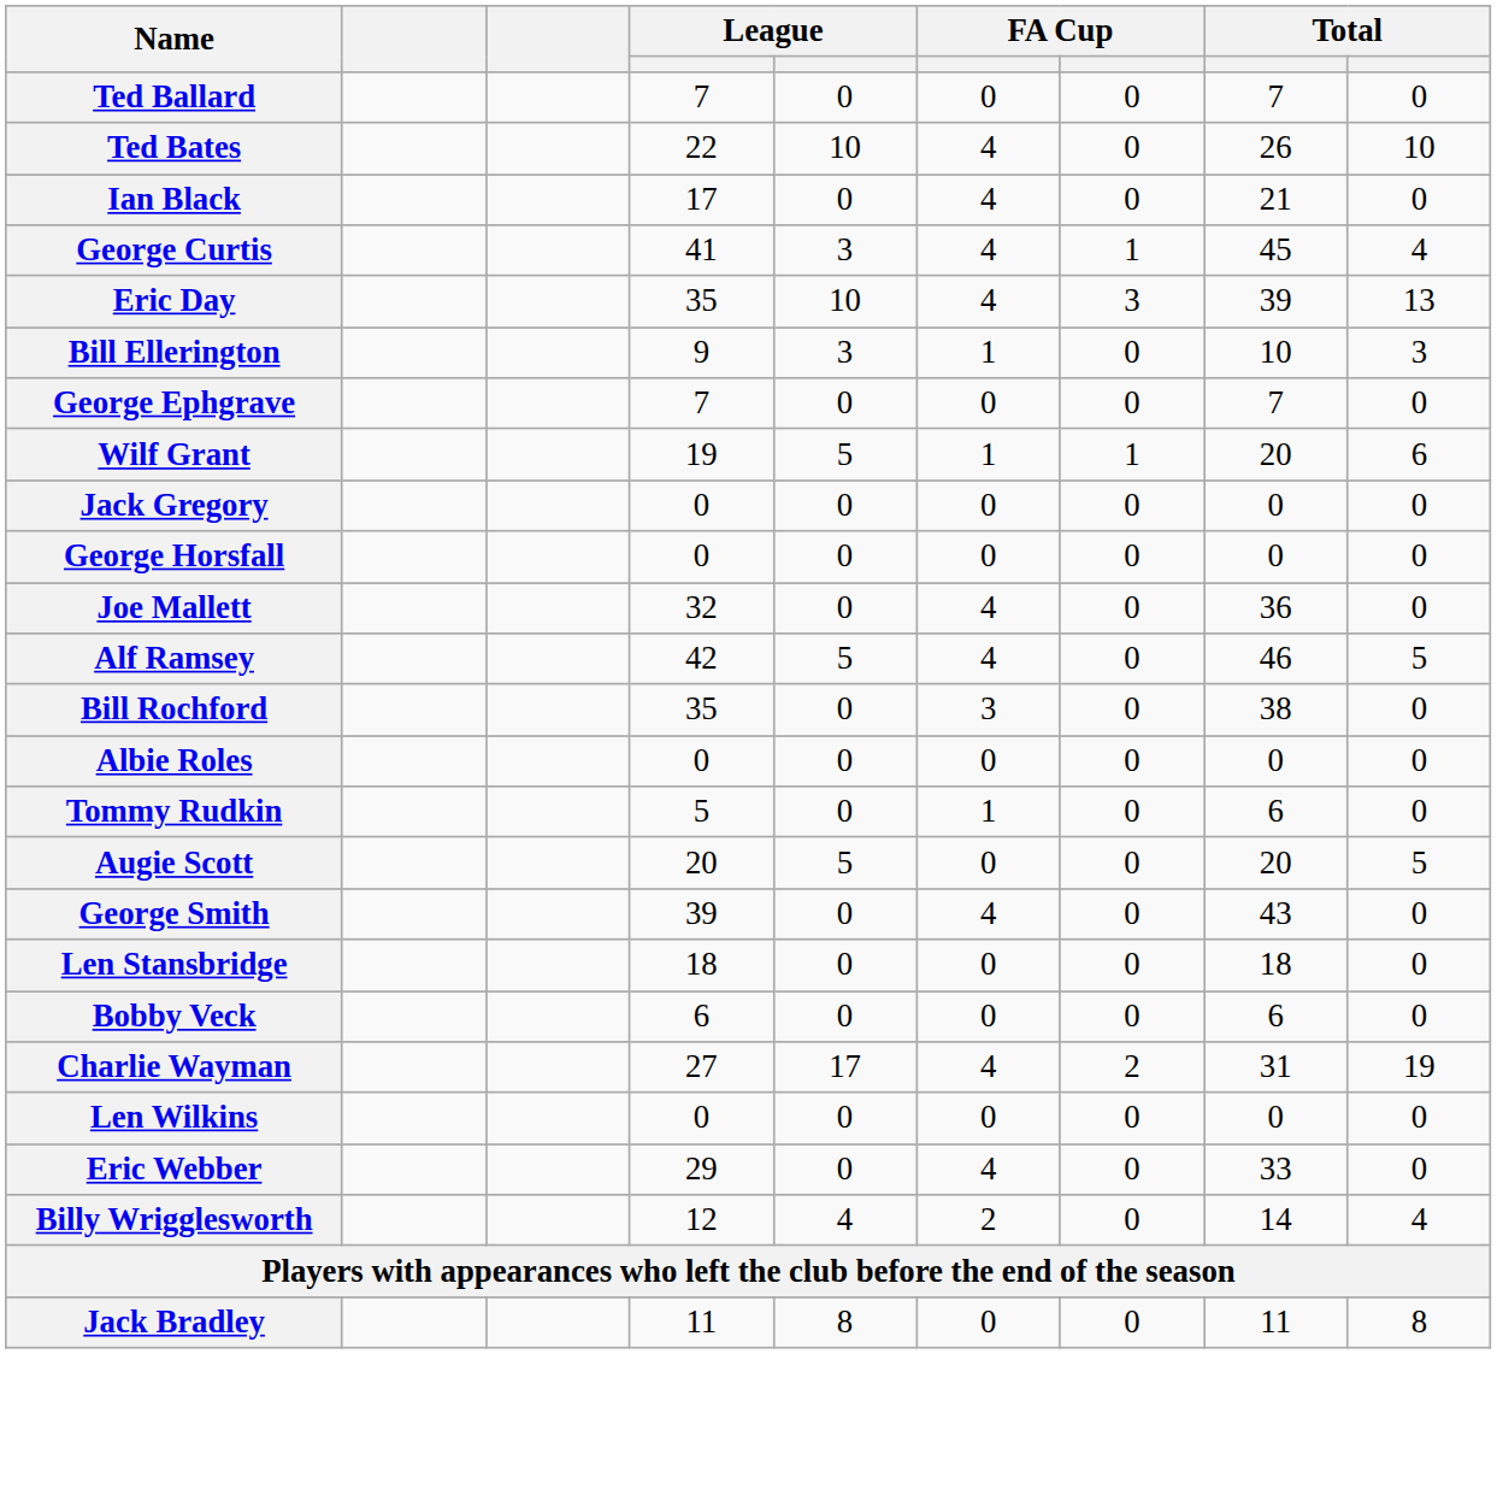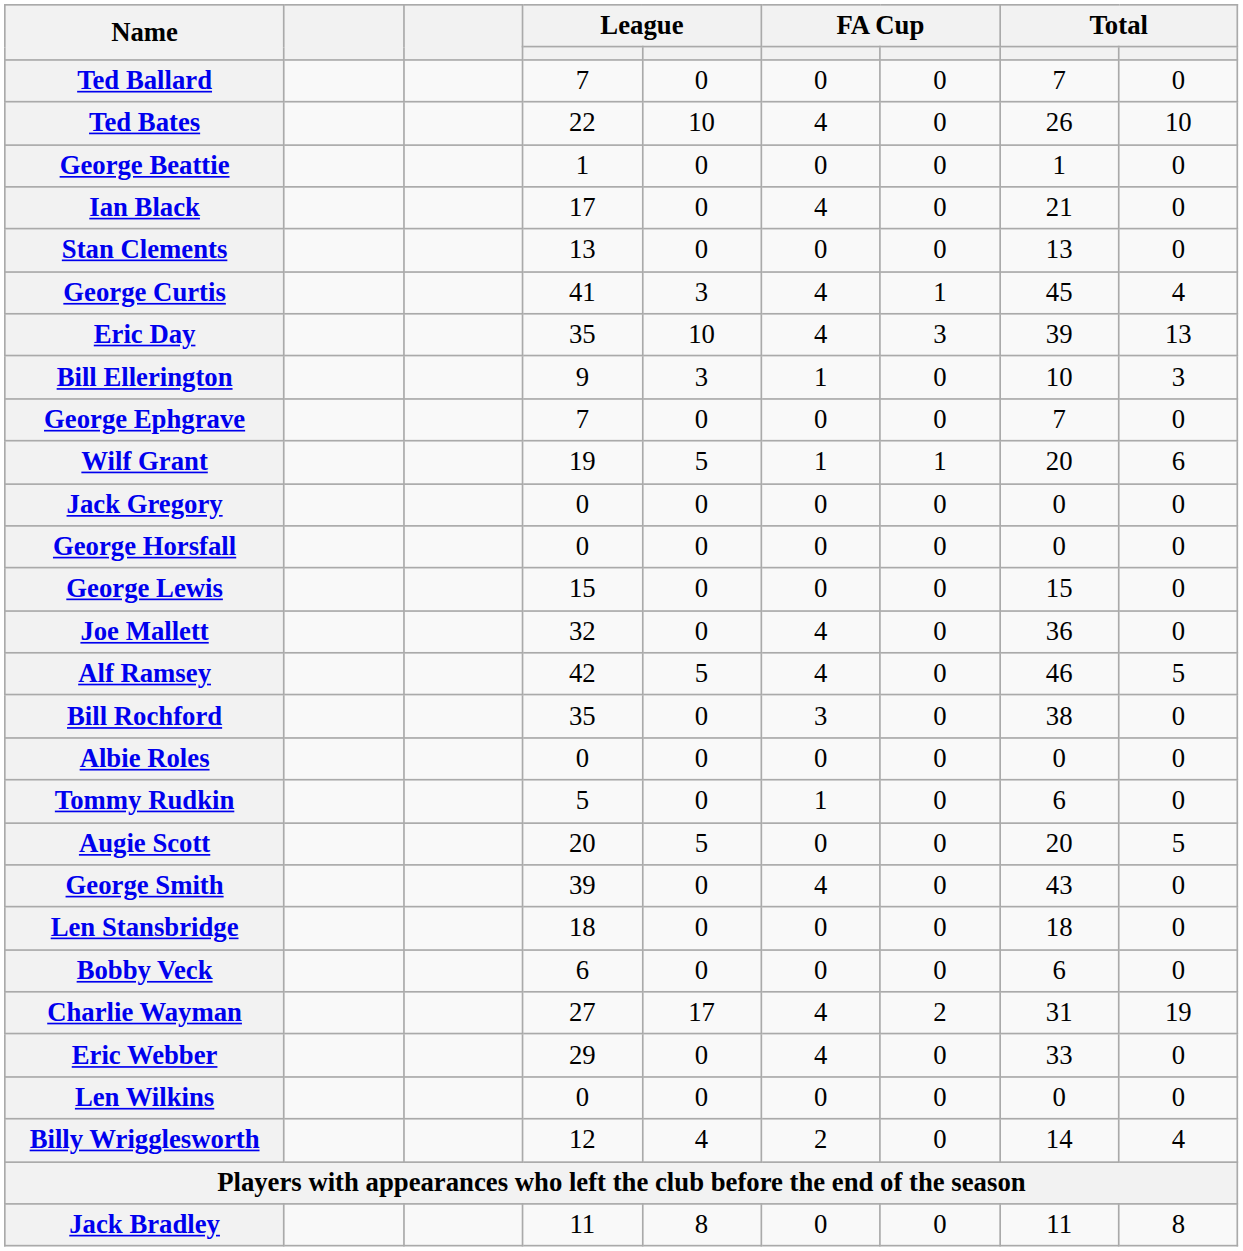+ row: George Beattie | 1 | 0 | 0 | 0 | 1 | 0
+ row: Stan Clements | 13 | 0 | 0 | 0 | 13 | 0
+ row: George Lewis | 15 | 0 | 0 | 0 | 15 | 0
rows swapped: Eric Webber <-> Len Wilkins
